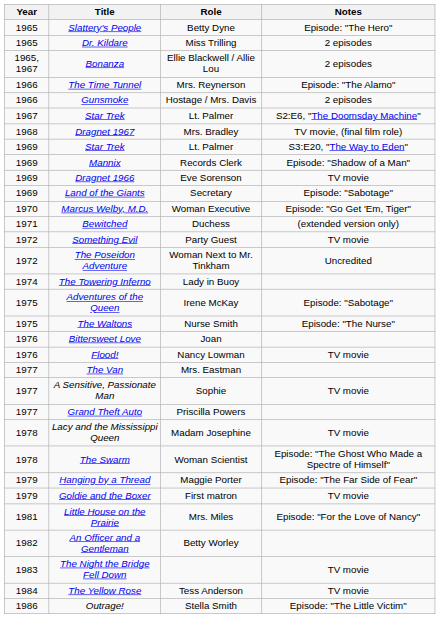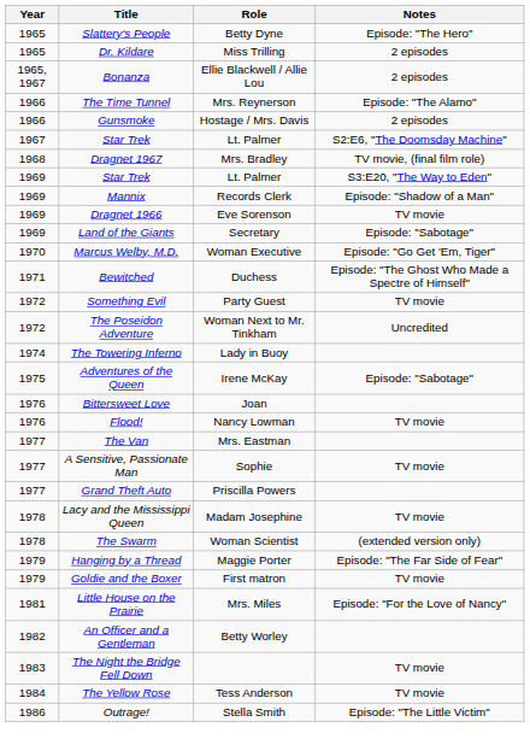Bewitched | Notes: (extended version only) -> Episode: "The Ghost Who Made a Spectre of Himself"
- row: 1975 | The Waltons | Nurse Smith | Episode: "The Nurse"
The Swarm | Notes: Episode: "The Ghost Who Made a Spectre of Himself" -> (extended version only)
